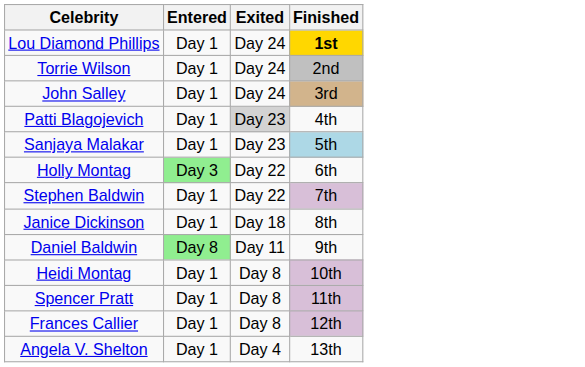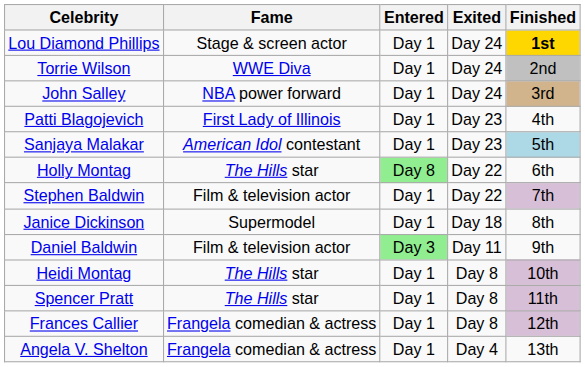+ column: Fame | Stage & screen actor | WWE Diva | NBA power forward | First Lady of Illinois | American Idol contestant | The Hills star | Film & television actor | Supermodel | Film & television actor | The Hills star | The Hills star | Frangela comedian & actress | Frangela comedian & actress
Patti Blagojevich | Exited: lightgrey background -> no background
Holly Montag | Entered: Day 3 -> Day 8
Daniel Baldwin | Entered: Day 8 -> Day 3
